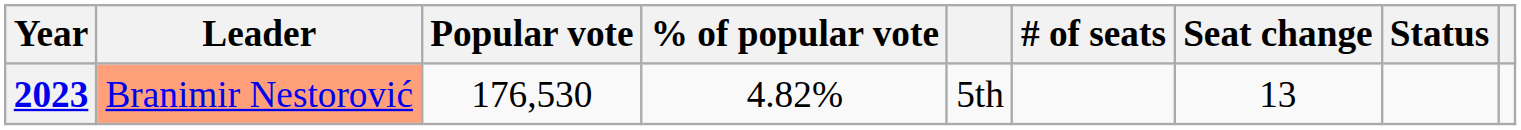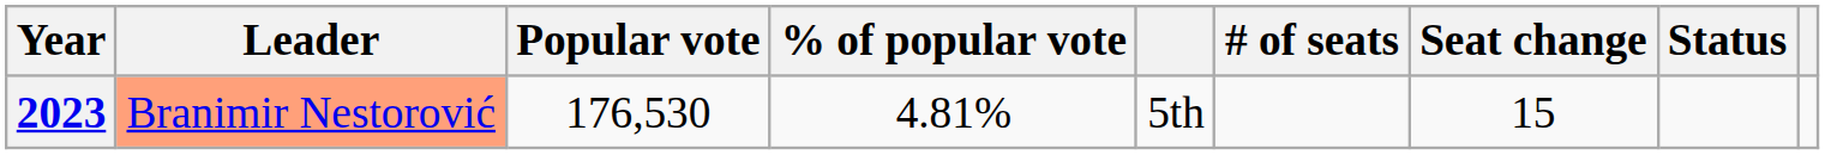2023 | % of popular vote: 4.82% -> 4.81%
2023 | Seat change: 13 -> 15
